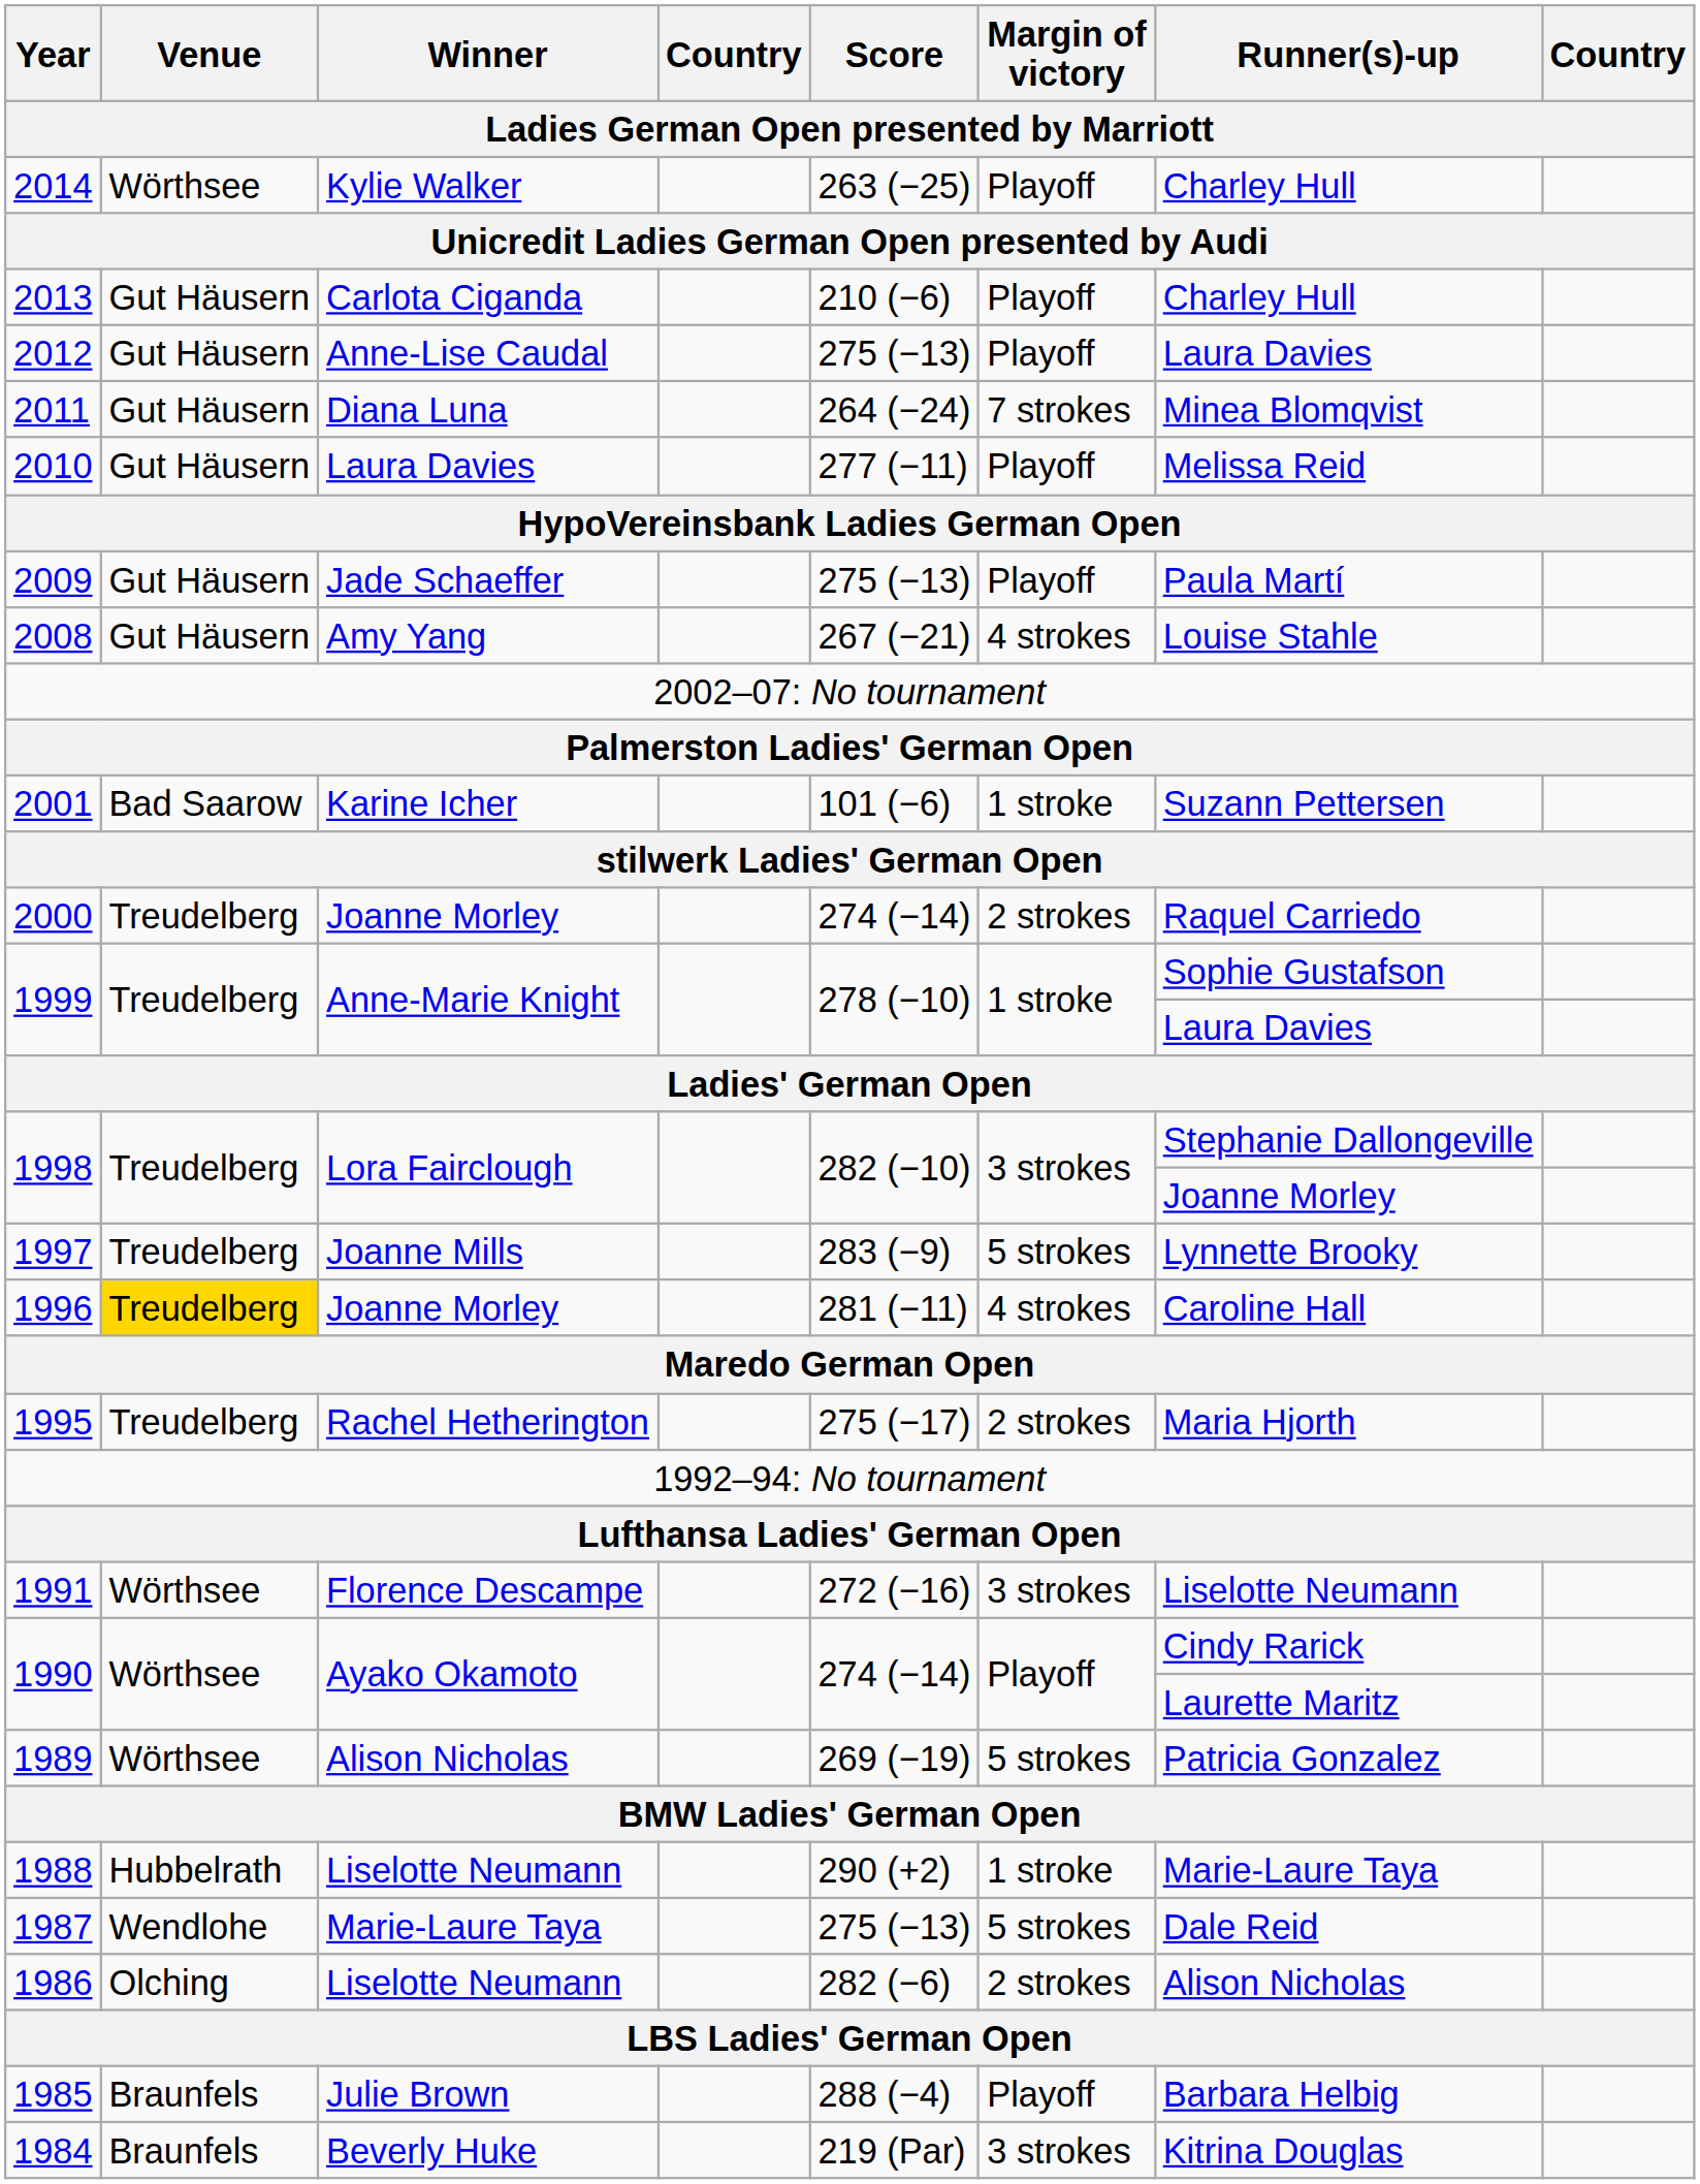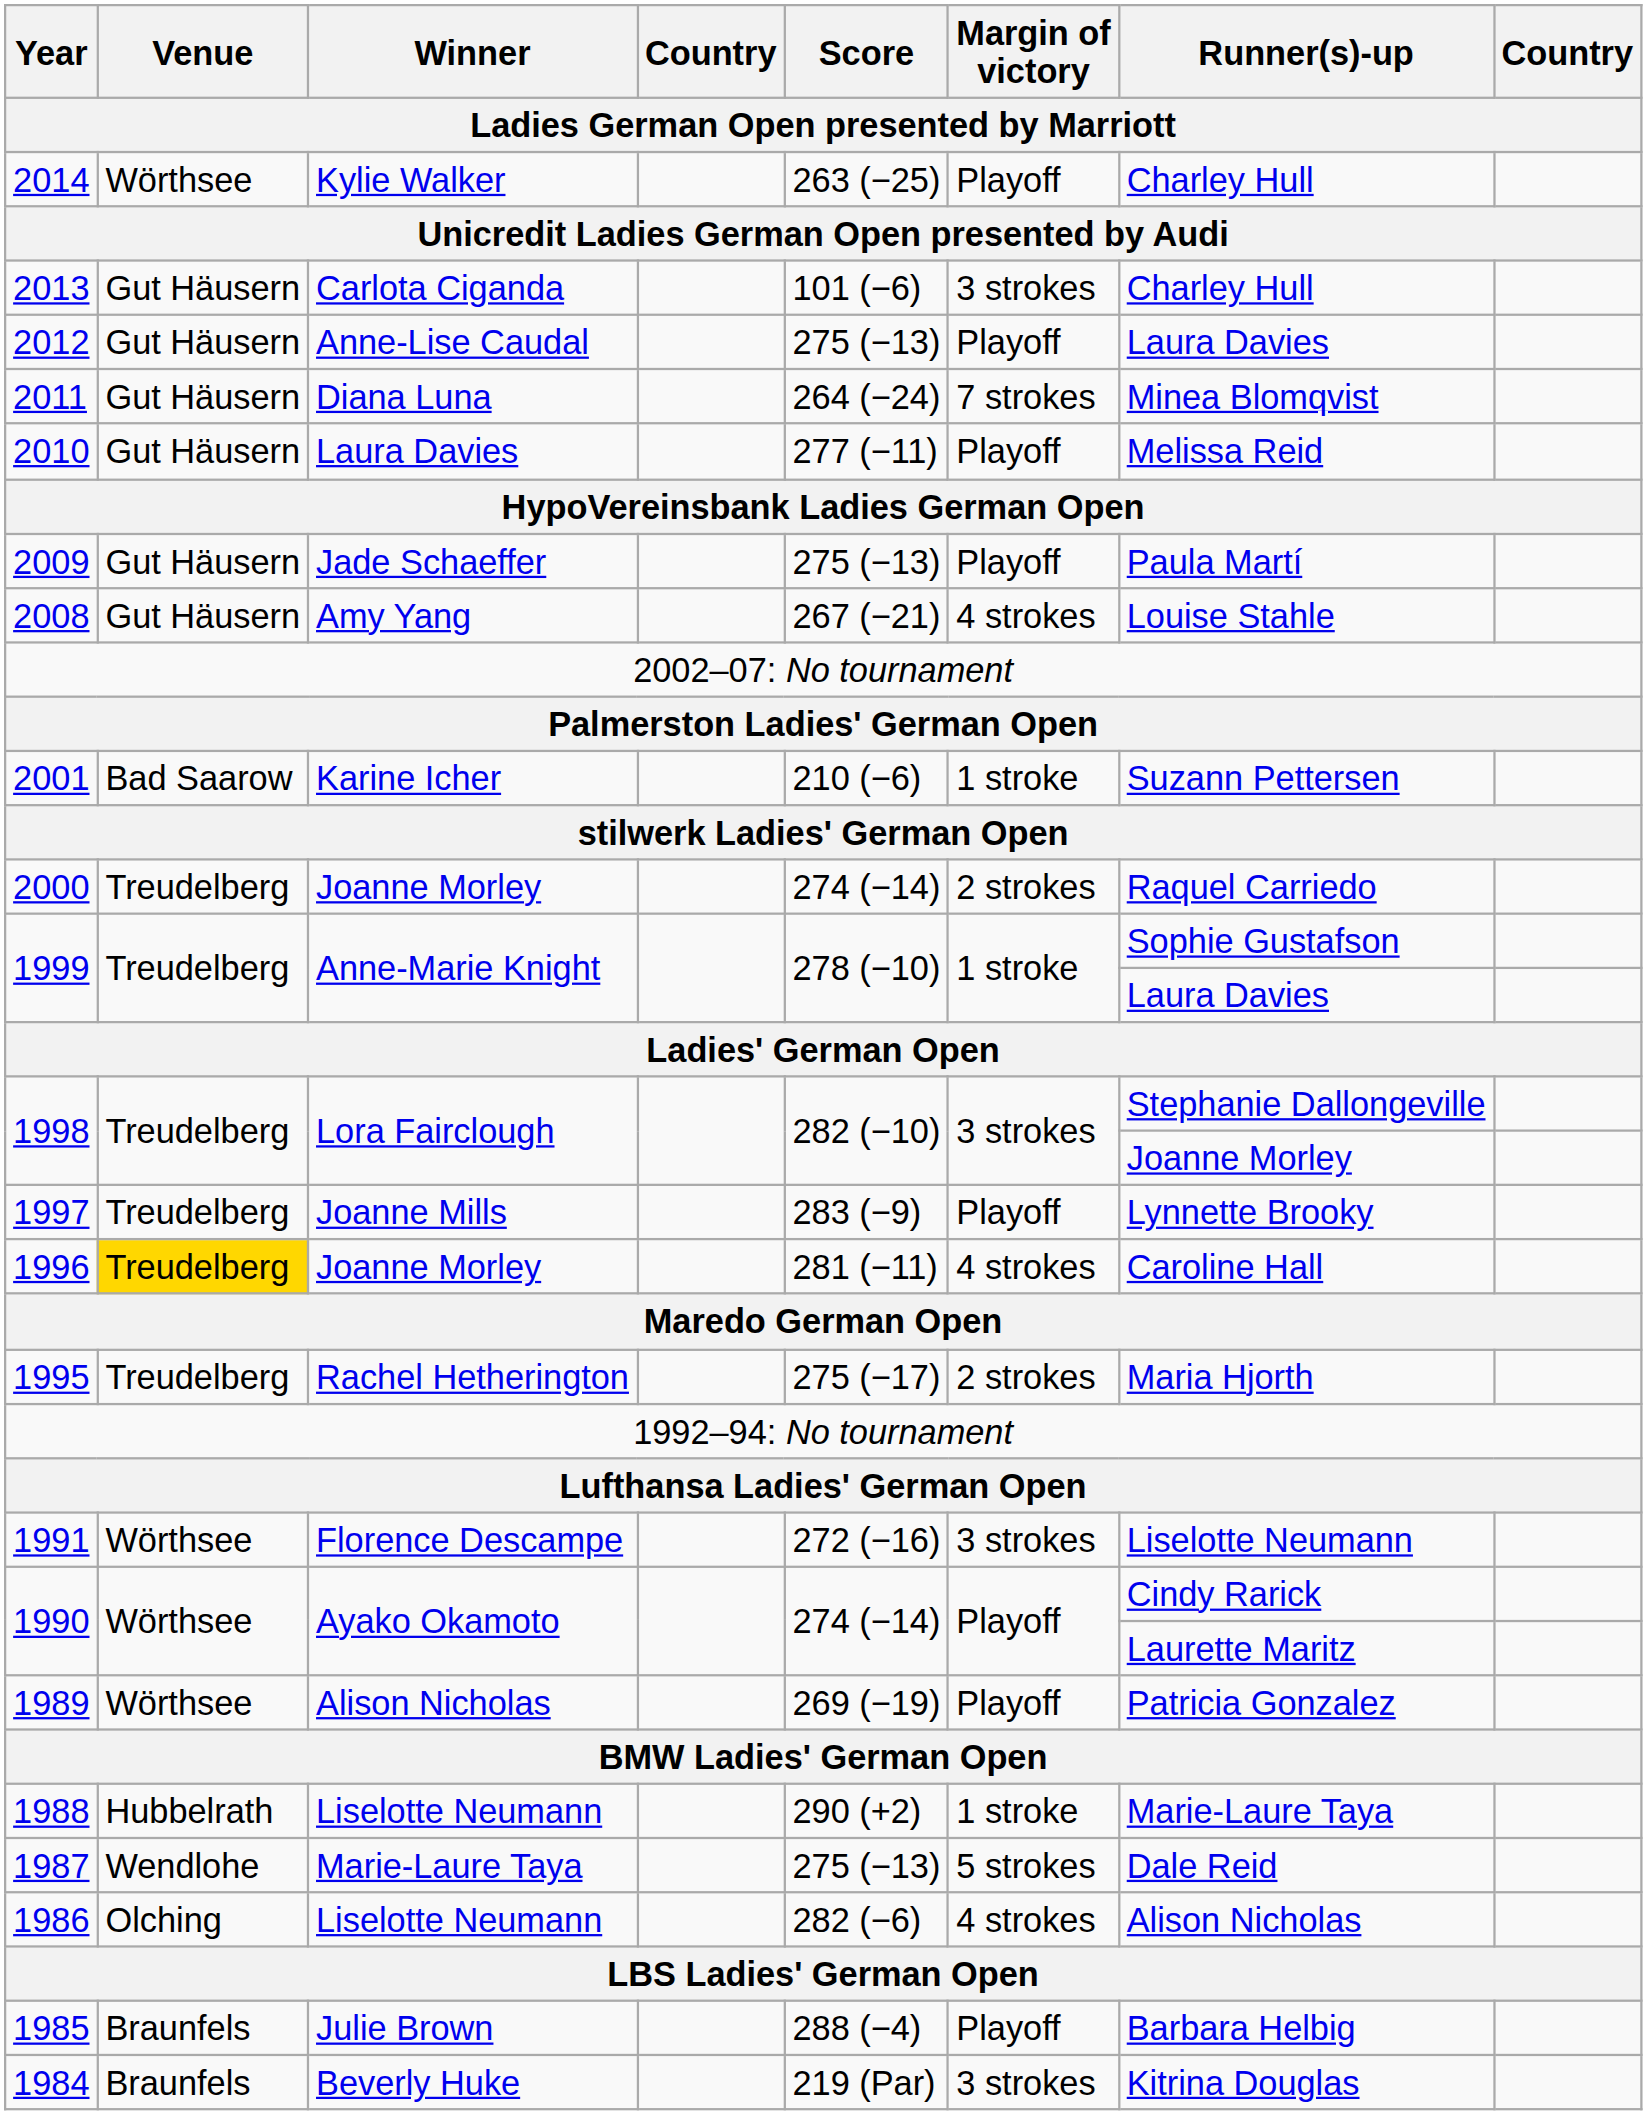2013 | Score: 210 (−6) -> 101 (−6)
2013 | Margin of victory: Playoff -> 3 strokes
2001 | Score: 101 (−6) -> 210 (−6)
1997 | Margin of victory: 5 strokes -> Playoff
1989 | Margin of victory: 5 strokes -> Playoff
1986 | Margin of victory: 2 strokes -> 4 strokes
